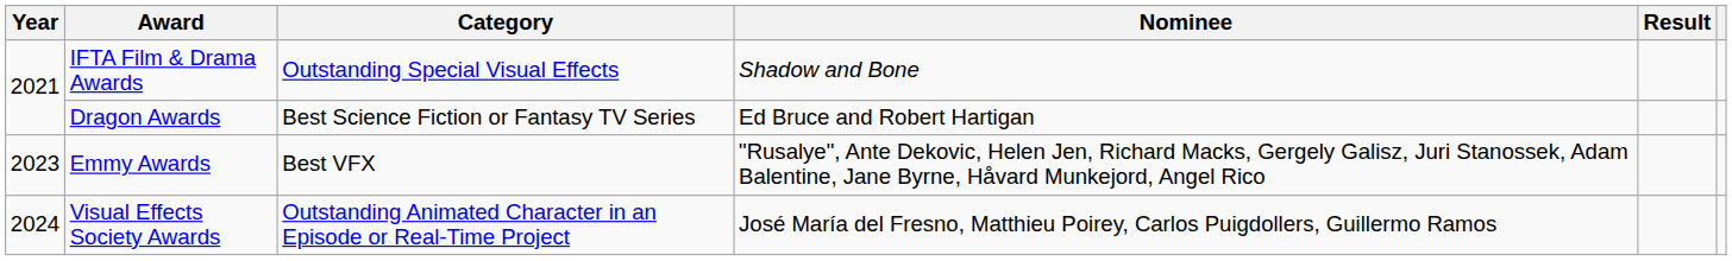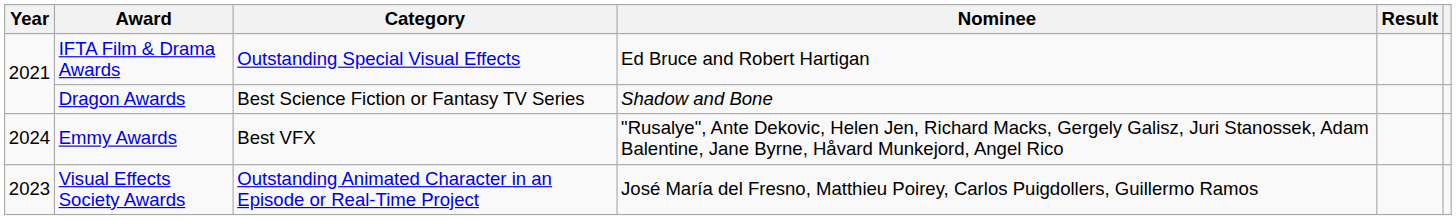IFTA Film & Drama Awards | Nominee: Shadow and Bone -> Ed Bruce and Robert Hartigan
Dragon Awards | Nominee: Ed Bruce and Robert Hartigan -> Shadow and Bone
Emmy Awards | Year: 2023 -> 2024
Visual Effects Society Awards | Year: 2024 -> 2023
